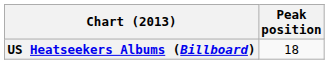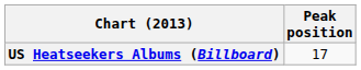US Heatseekers Albums (Billboard) | Peak position: 18 -> 17
